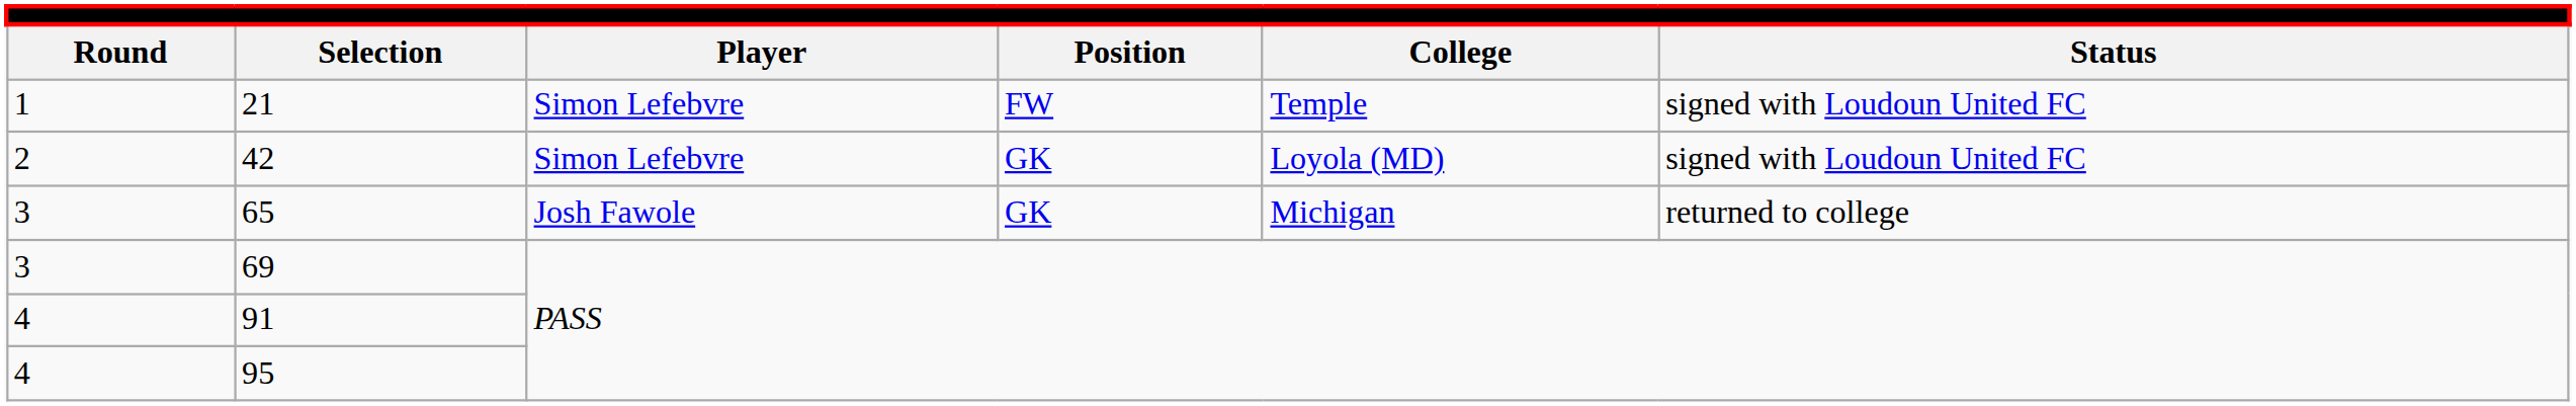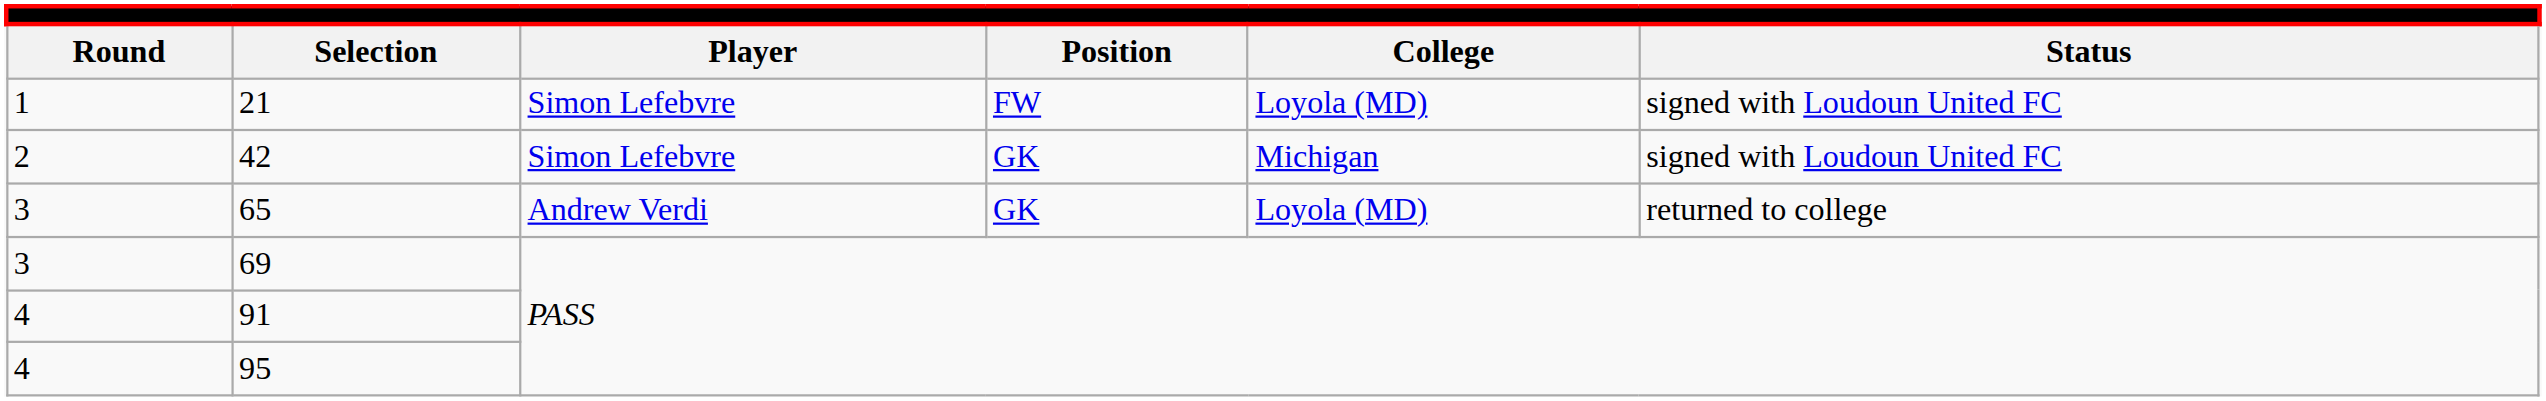21 | column 5: Temple -> Loyola (MD)
42 | column 5: Loyola (MD) -> Michigan
65 | column 3: Josh Fawole -> Andrew Verdi
65 | column 5: Michigan -> Loyola (MD)
